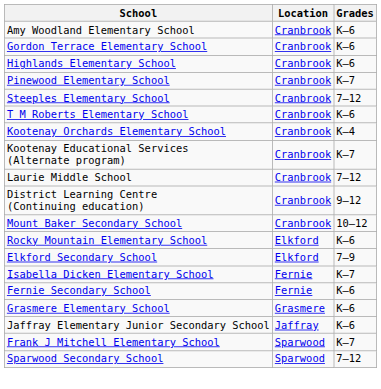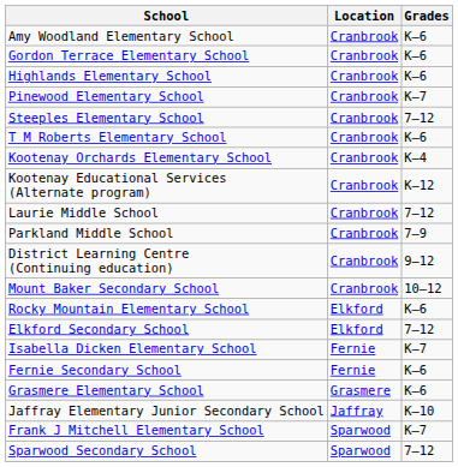Kootenay Educational Services (Alternate program) | Grades: K–7 -> K–12
+ row: Parkland Middle School | Cranbrook | 7–9
Elkford Secondary School | Grades: 7–9 -> 7–12
Jaffray Elementary Junior Secondary School | Grades: K–6 -> K–10
